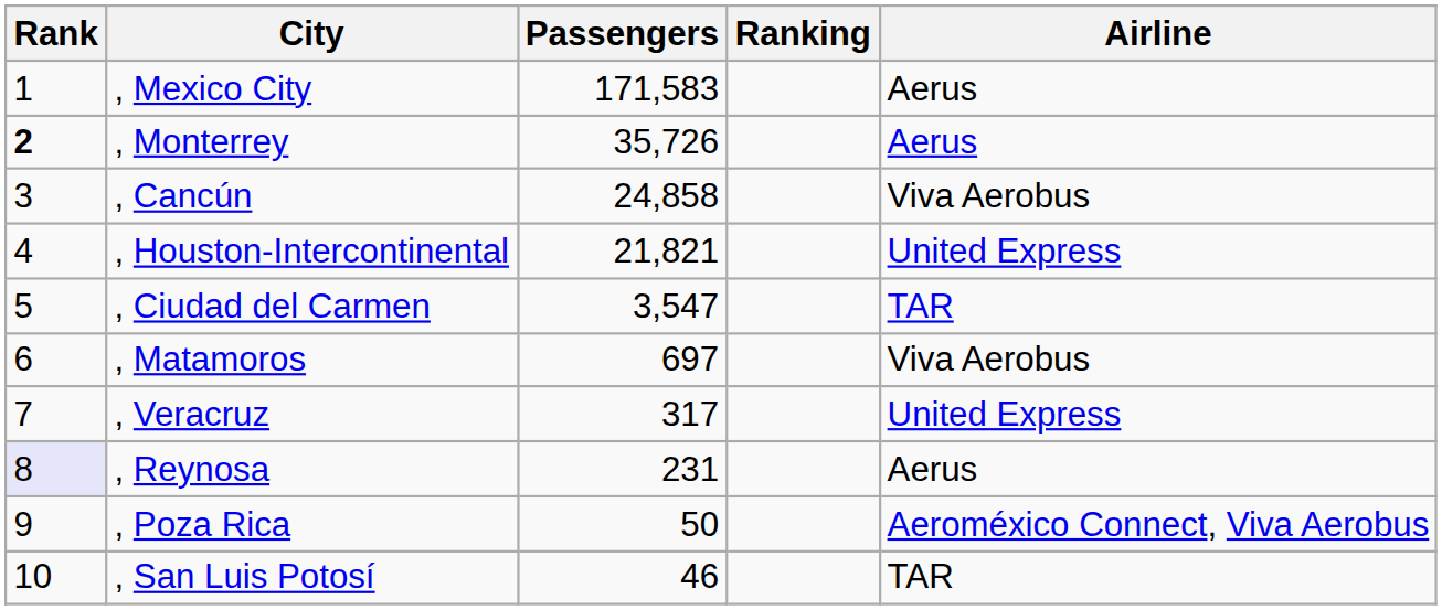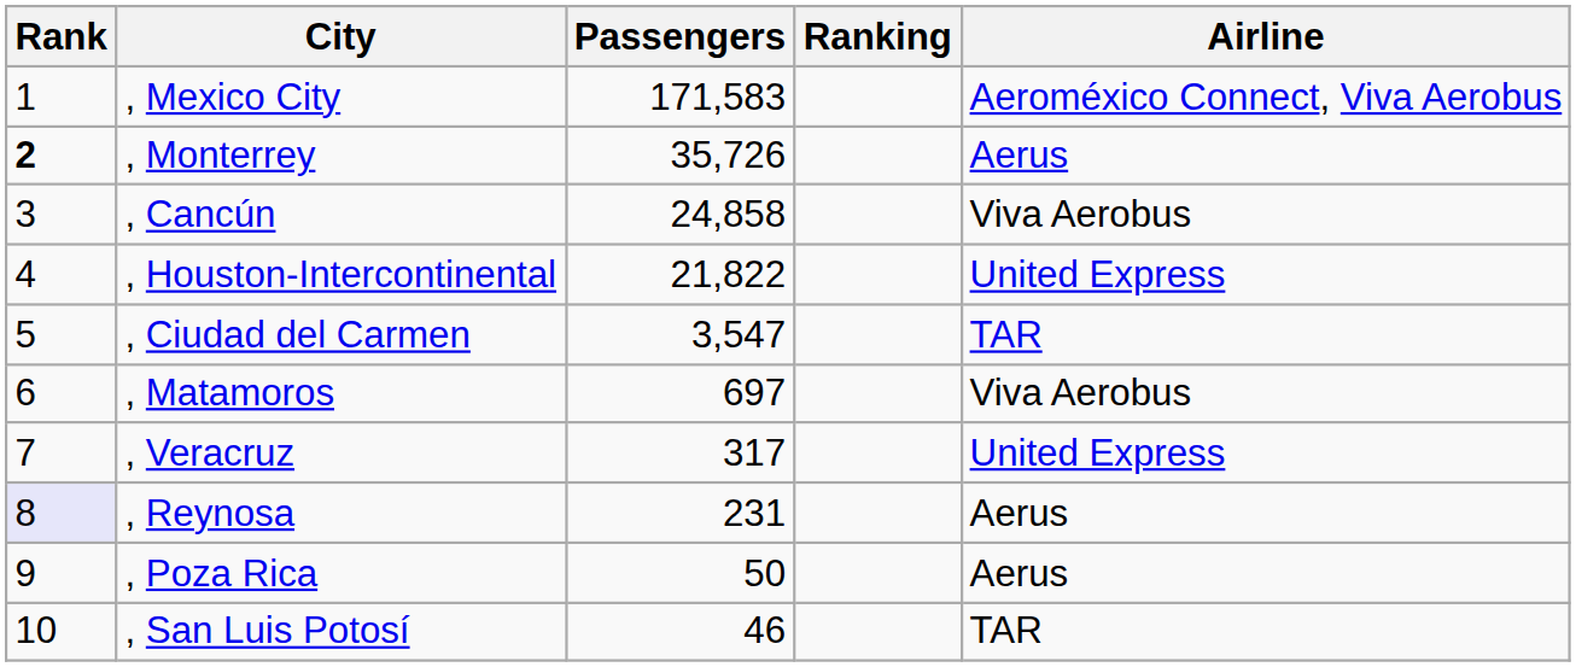, Mexico City | Airline: Aerus -> Aeroméxico Connect, Viva Aerobus
, Houston-Intercontinental | Passengers: 21,821 -> 21,822
, Poza Rica | Airline: Aeroméxico Connect, Viva Aerobus -> Aerus
